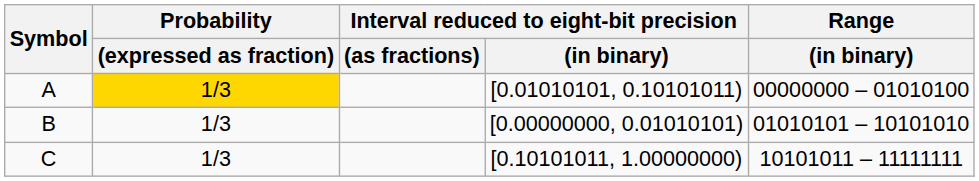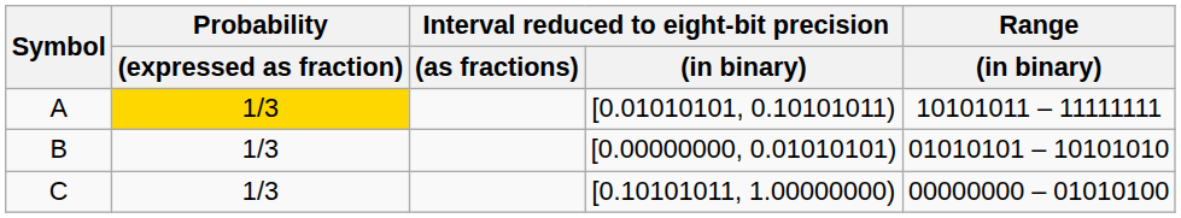A | Range / (in binary): 00000000 – 01010100 -> 10101011 – 11111111
C | Range / (in binary): 10101011 – 11111111 -> 00000000 – 01010100
